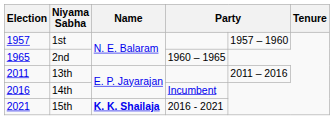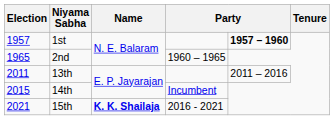1st | column 5: normal -> bold
14th | Election: 2016 -> 2015
